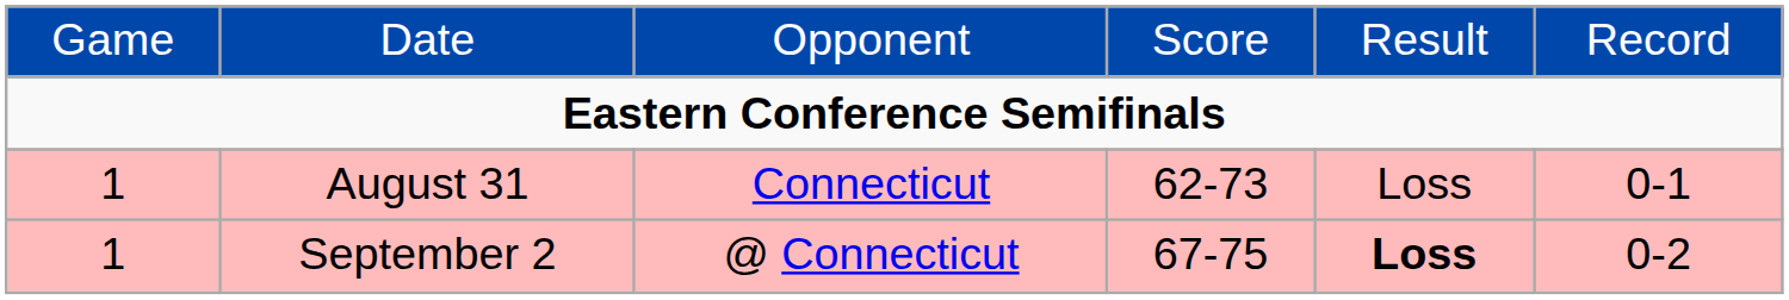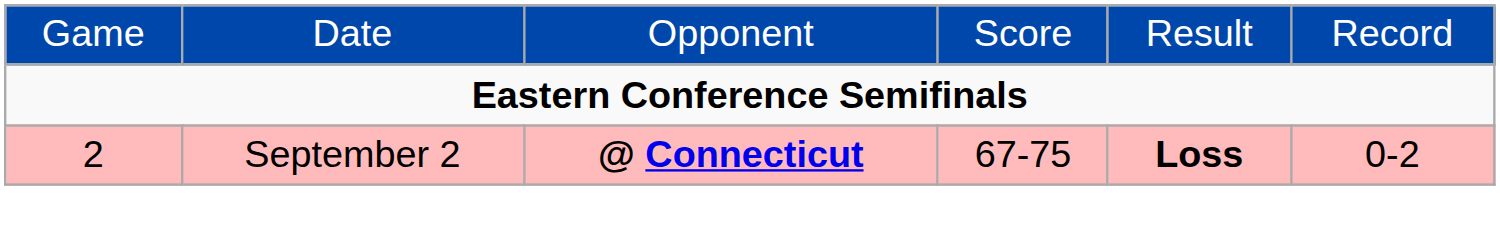- row: 1 | August 31 | Connecticut | 62-73 | Loss | 0-1
September 2 | column 1: 1 -> 2
September 2 | column 3: normal -> bold
